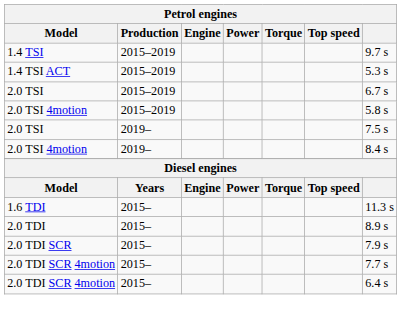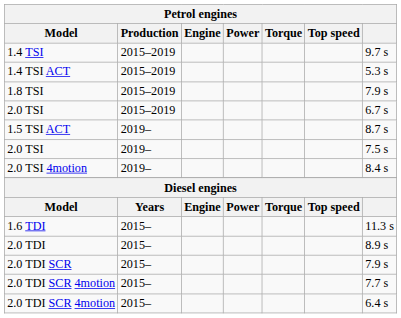+ row: 1.8 TSI | 2015–2019 | 7.9 s
- row: 2.0 TSI 4motion | 2015–2019 | 5.8 s
+ row: 1.5 TSI ACT | 2019– | 8.7 s
